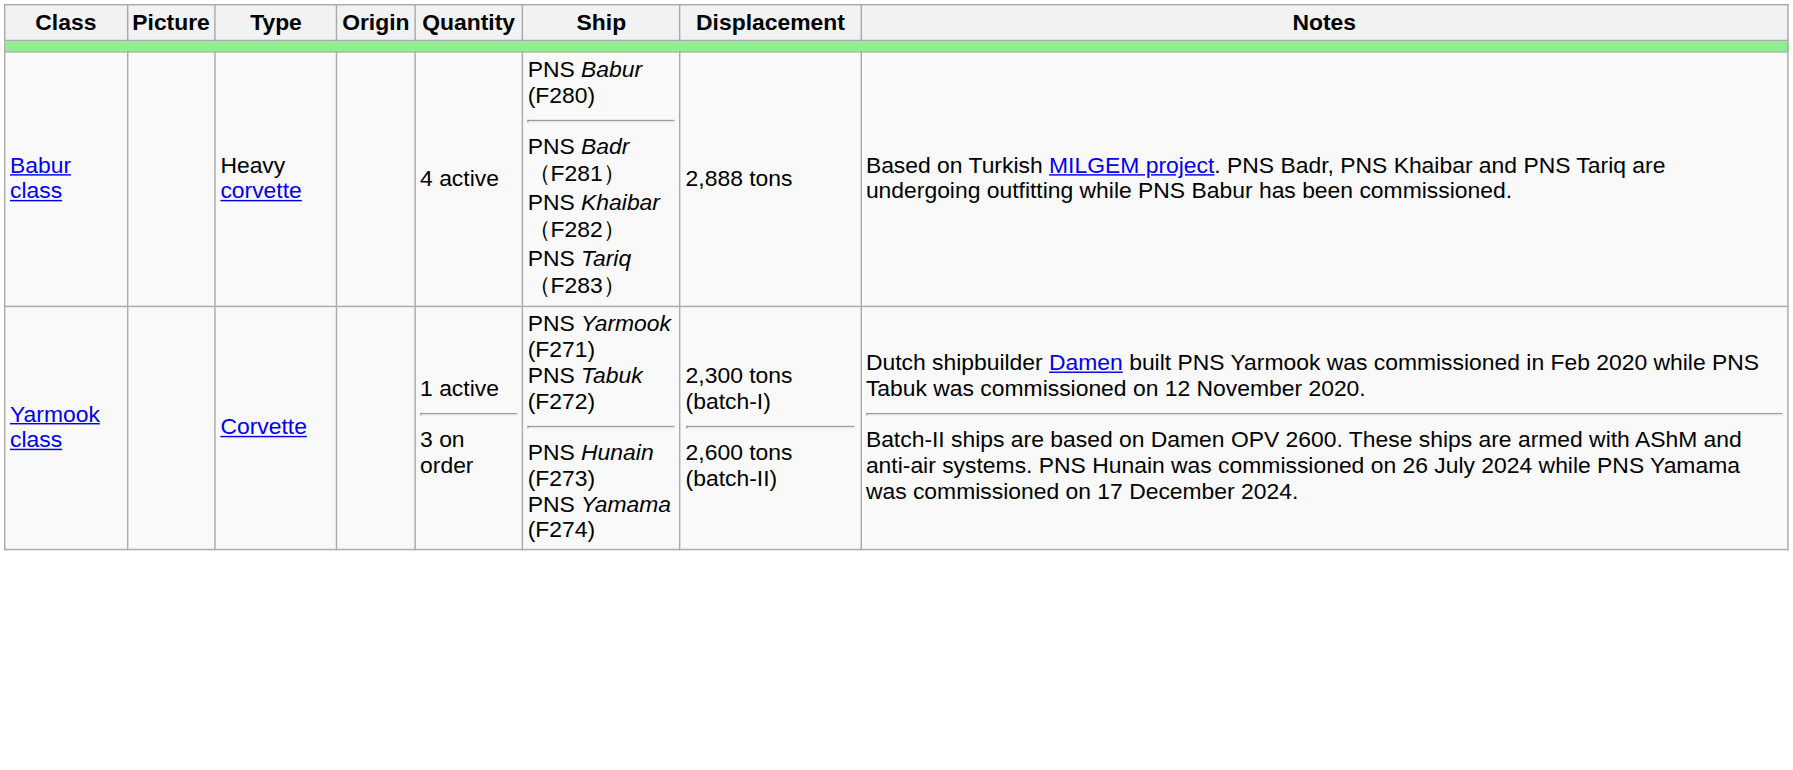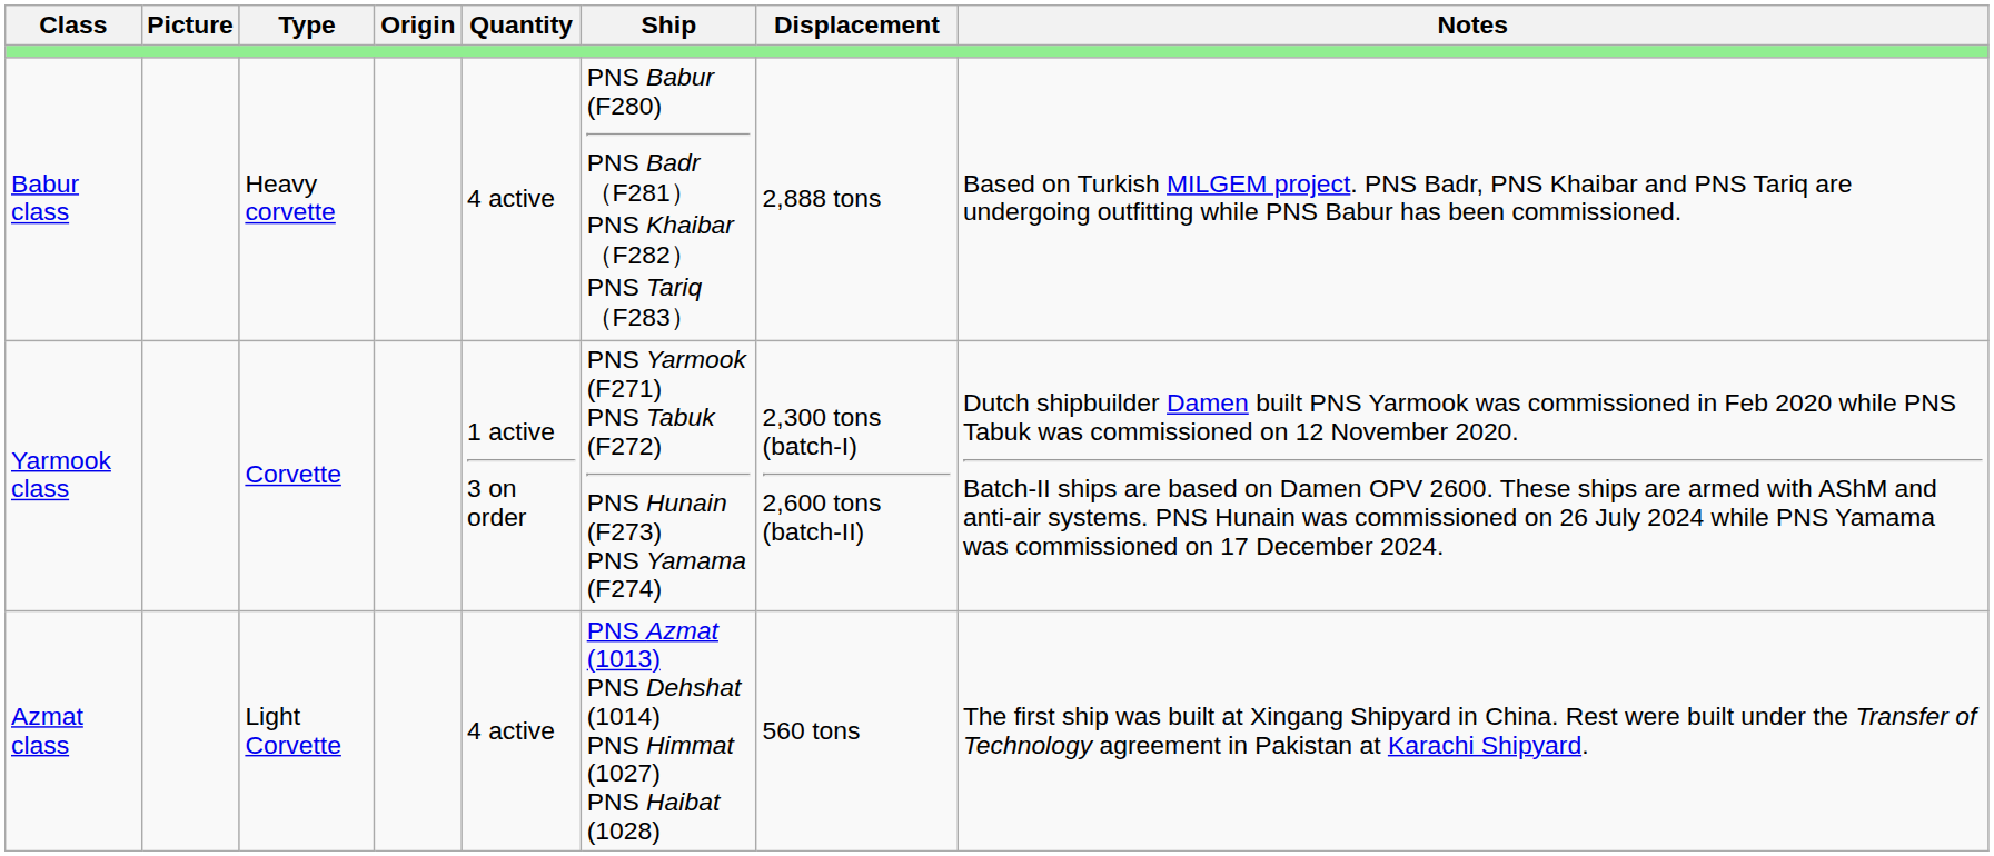+ row: Azmat class | Light Corvette | 4 active | PNS Azmat (1013) PNS Dehshat (1014) PNS Himmat (1027) PNS Haibat (1028) | 560 tons | The first ship was built at Xingang Shipyard in China. Rest were built under the Transfer of Technology agreement in Pakistan at Karachi Shipyard.
